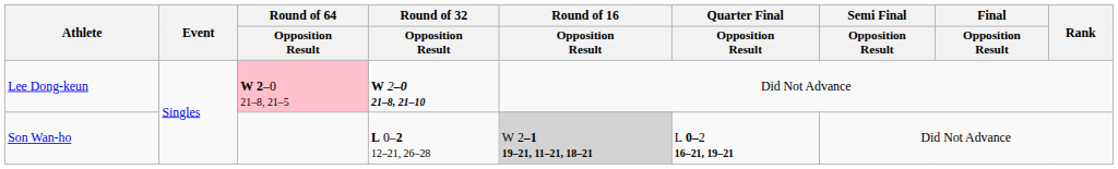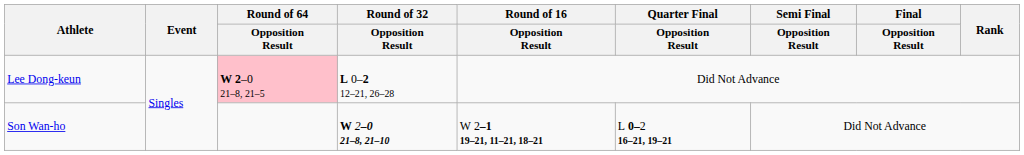Lee Dong-keun | Round of 32 / Opposition Result: W 2–0 21–8, 21–10 -> L 0–2 12–21, 26–28
Son Wan-ho | Round of 32 / Opposition Result: L 0–2 12–21, 26–28 -> W 2–0 21–8, 21–10
Son Wan-ho | Round of 16 / Opposition Result: lightgrey background -> no background
